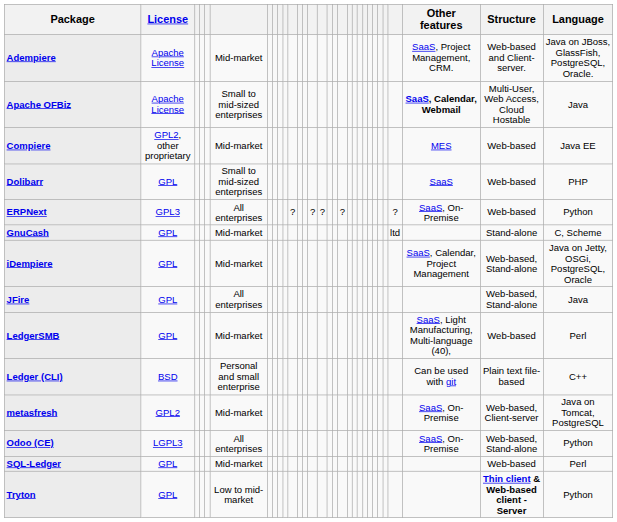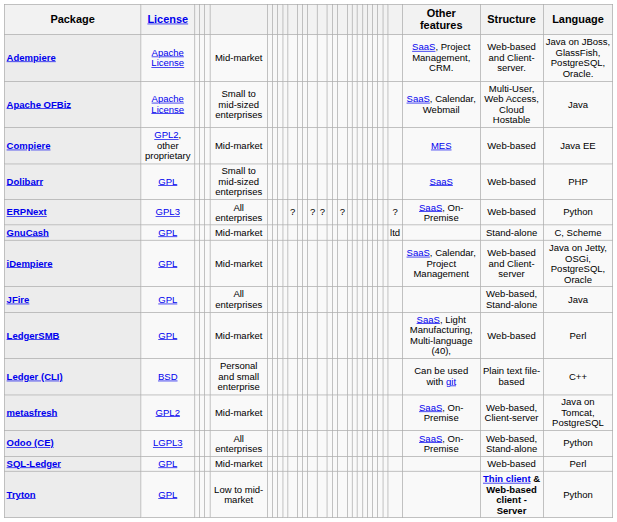Apache OFBiz | Other features: bold -> normal
iDempiere | Structure: Web-based, Stand-alone -> Web-based and Client-server
